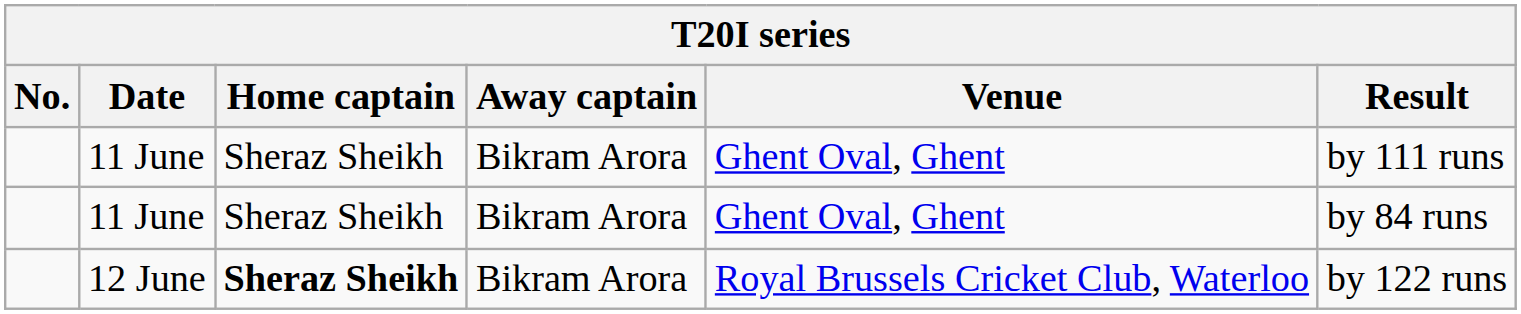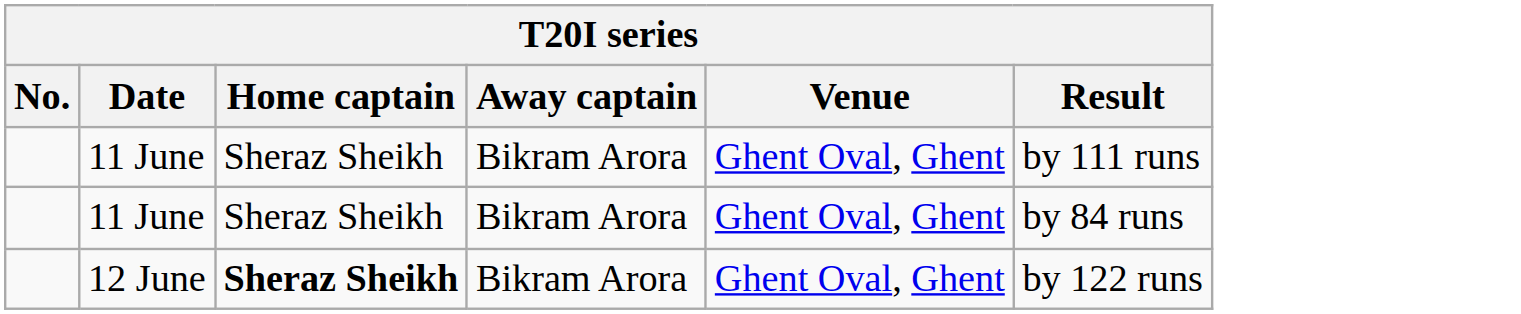12 June | Venue: Royal Brussels Cricket Club, Waterloo -> Ghent Oval, Ghent
